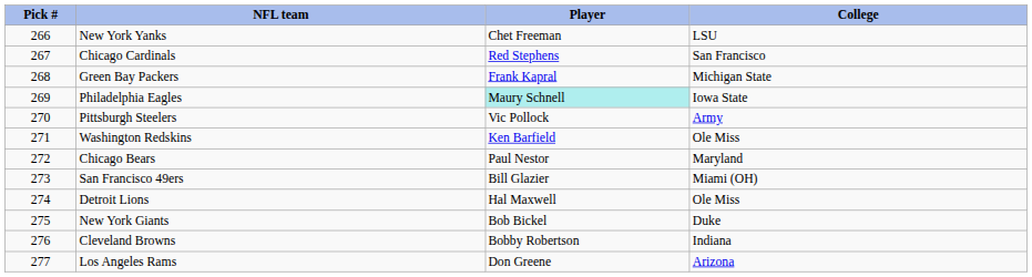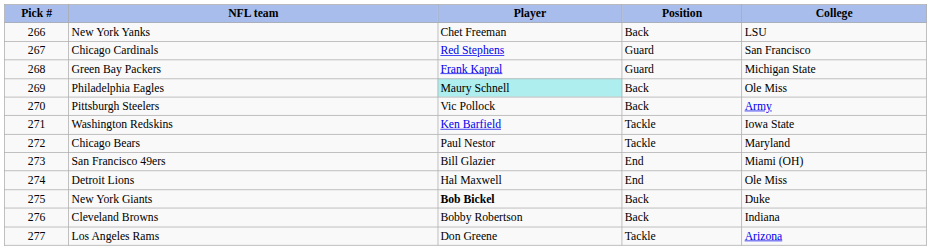+ column: Position | Back | Guard | Guard | Back | Back | Tackle | Tackle | End | End | Back | Back | Tackle
Philadelphia Eagles | College: Iowa State -> Ole Miss
Washington Redskins | College: Ole Miss -> Iowa State
New York Giants | Player: normal -> bold
